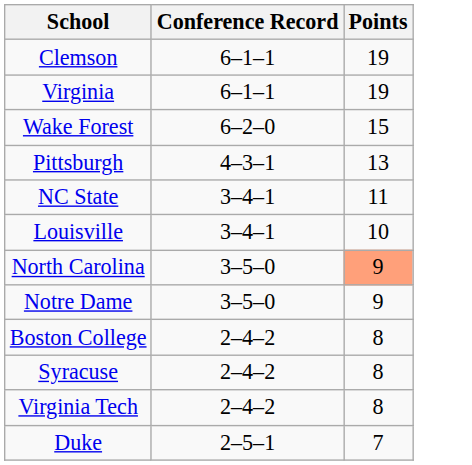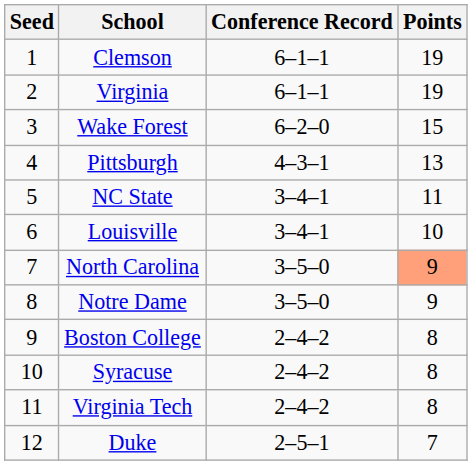+ column: Seed | 1 | 2 | 3 | 4 | 5 | 6 | 7 | 8 | 9 | 10 | 11 | 12
